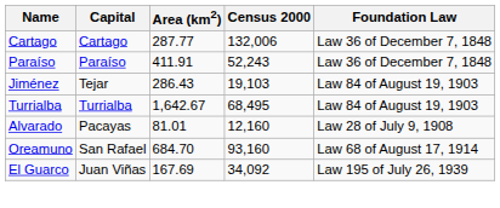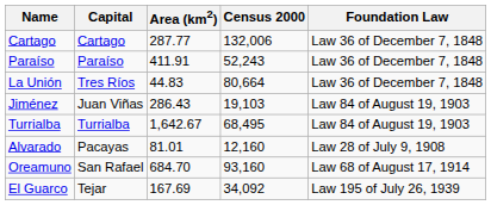+ row: La Unión | Tres Ríos | 44.83 | 80,664 | Law 36 of December 7, 1848
Jiménez | Capital: Tejar -> Juan Viñas
El Guarco | Capital: Juan Viñas -> Tejar
